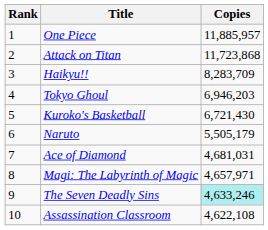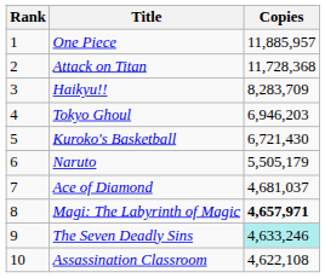Attack on Titan | Copies: 11,723,868 -> 11,728,368
Ace of Diamond | Copies: 4,681,031 -> 4,681,037
Magi: The Labyrinth of Magic | Copies: normal -> bold
